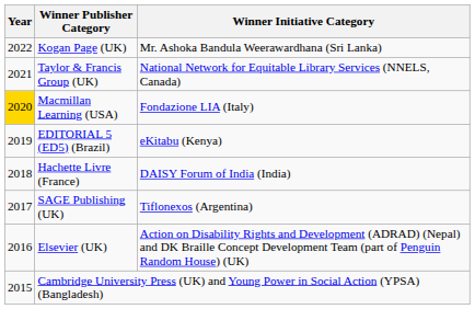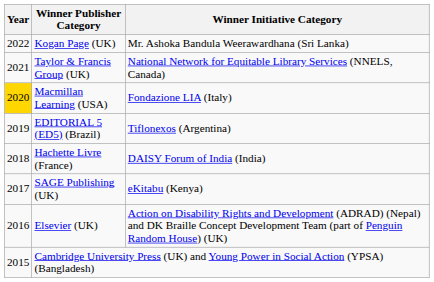EDITORIAL 5 (ED5) (Brazil) | Winner Initiative Category: eKitabu (Kenya) -> Tiflonexos (Argentina)
SAGE Publishing (UK) | Winner Initiative Category: Tiflonexos (Argentina) -> eKitabu (Kenya)
